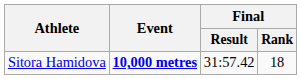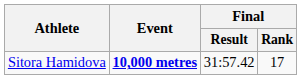Sitora Hamidova | Final / Rank: 18 -> 17
